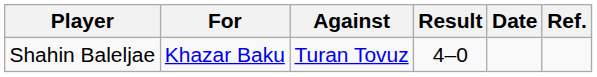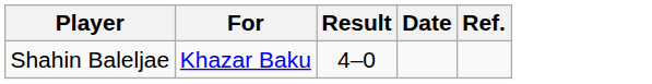- column: Against | Turan Tovuz
